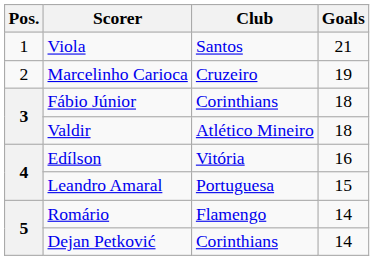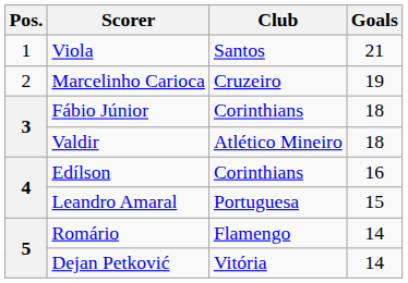Edílson | Club: Vitória -> Corinthians
Dejan Petković | Club: Corinthians -> Vitória
